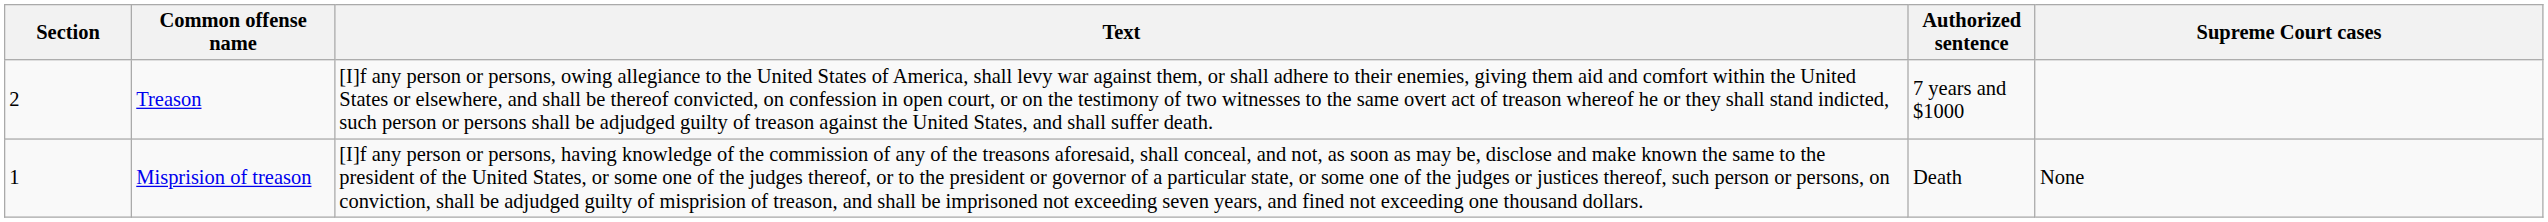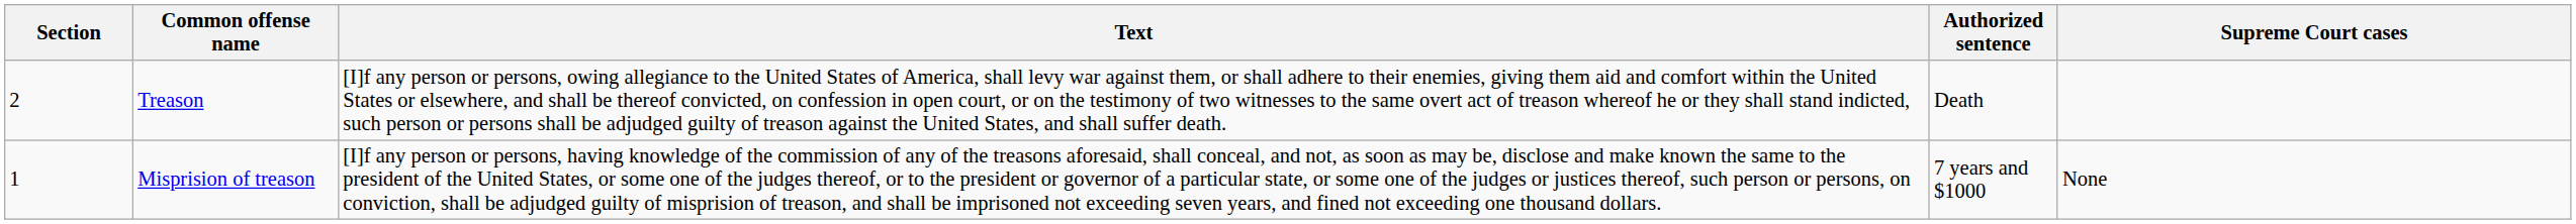Treason | Authorized sentence: 7 years and $1000 -> Death
Misprision of treason | Authorized sentence: Death -> 7 years and $1000
